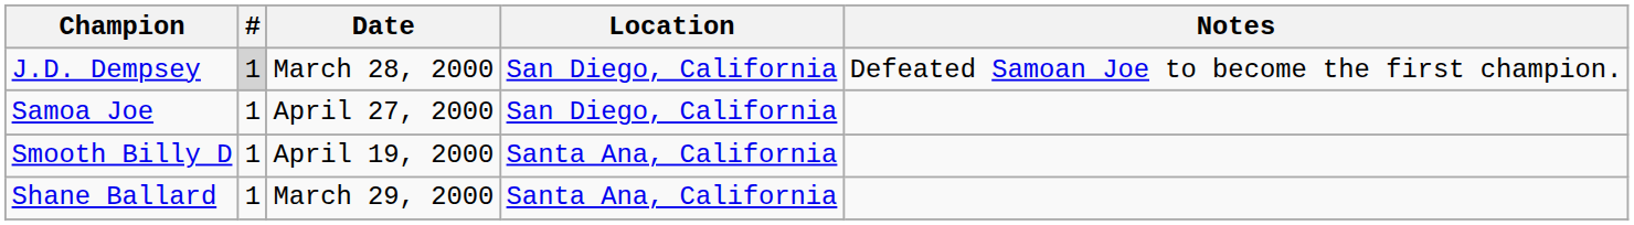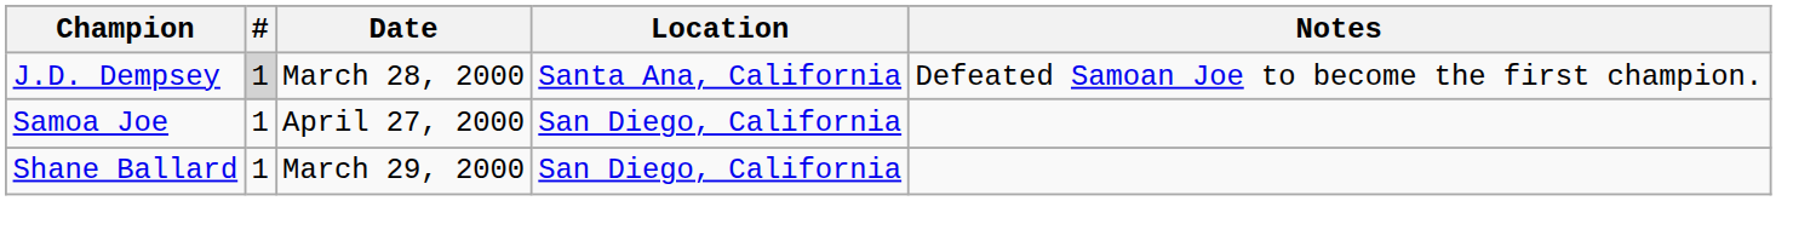J.D. Dempsey | Location: San Diego, California -> Santa Ana, California
- row: Smooth Billy D | 1 | April 19, 2000 | Santa Ana, California
Shane Ballard | Location: Santa Ana, California -> San Diego, California
